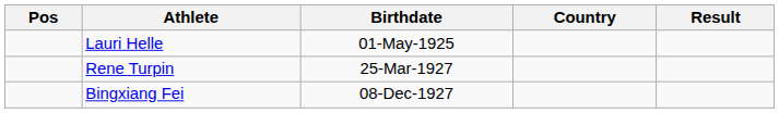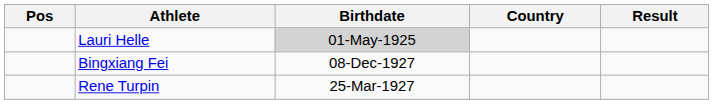Lauri Helle | Birthdate: no background -> lightgrey background
rows swapped: Rene Turpin <-> Bingxiang Fei
